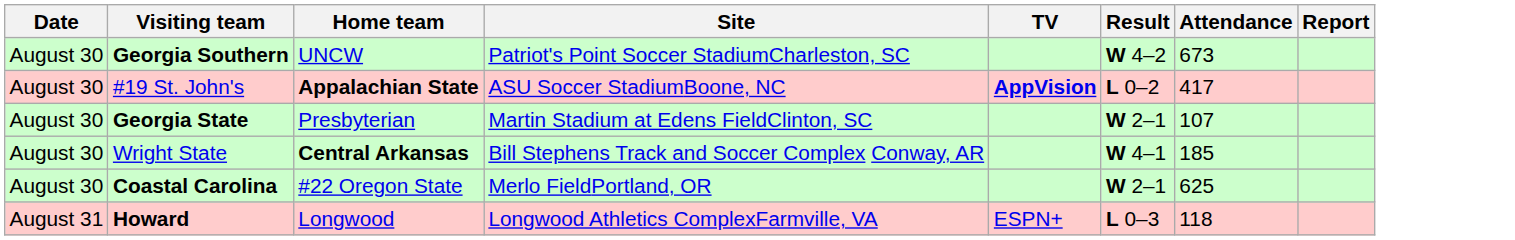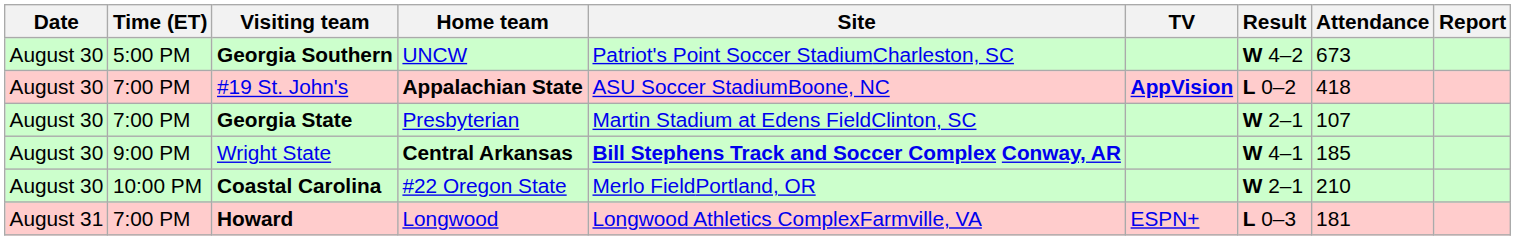+ column: Time (ET) | 5:00 PM | 7:00 PM | 7:00 PM | 9:00 PM | 10:00 PM | 7:00 PM
#19 St. John's | Attendance: 417 -> 418
Wright State | Site: normal -> bold
Coastal Carolina | Attendance: 625 -> 210
Howard | Attendance: 118 -> 181
